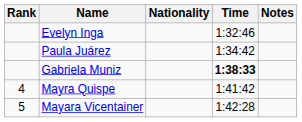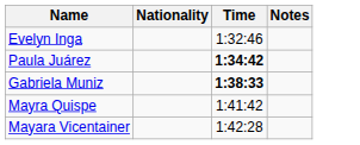- column: Rank | 4 | 5
Paula Juárez | Time: normal -> bold
